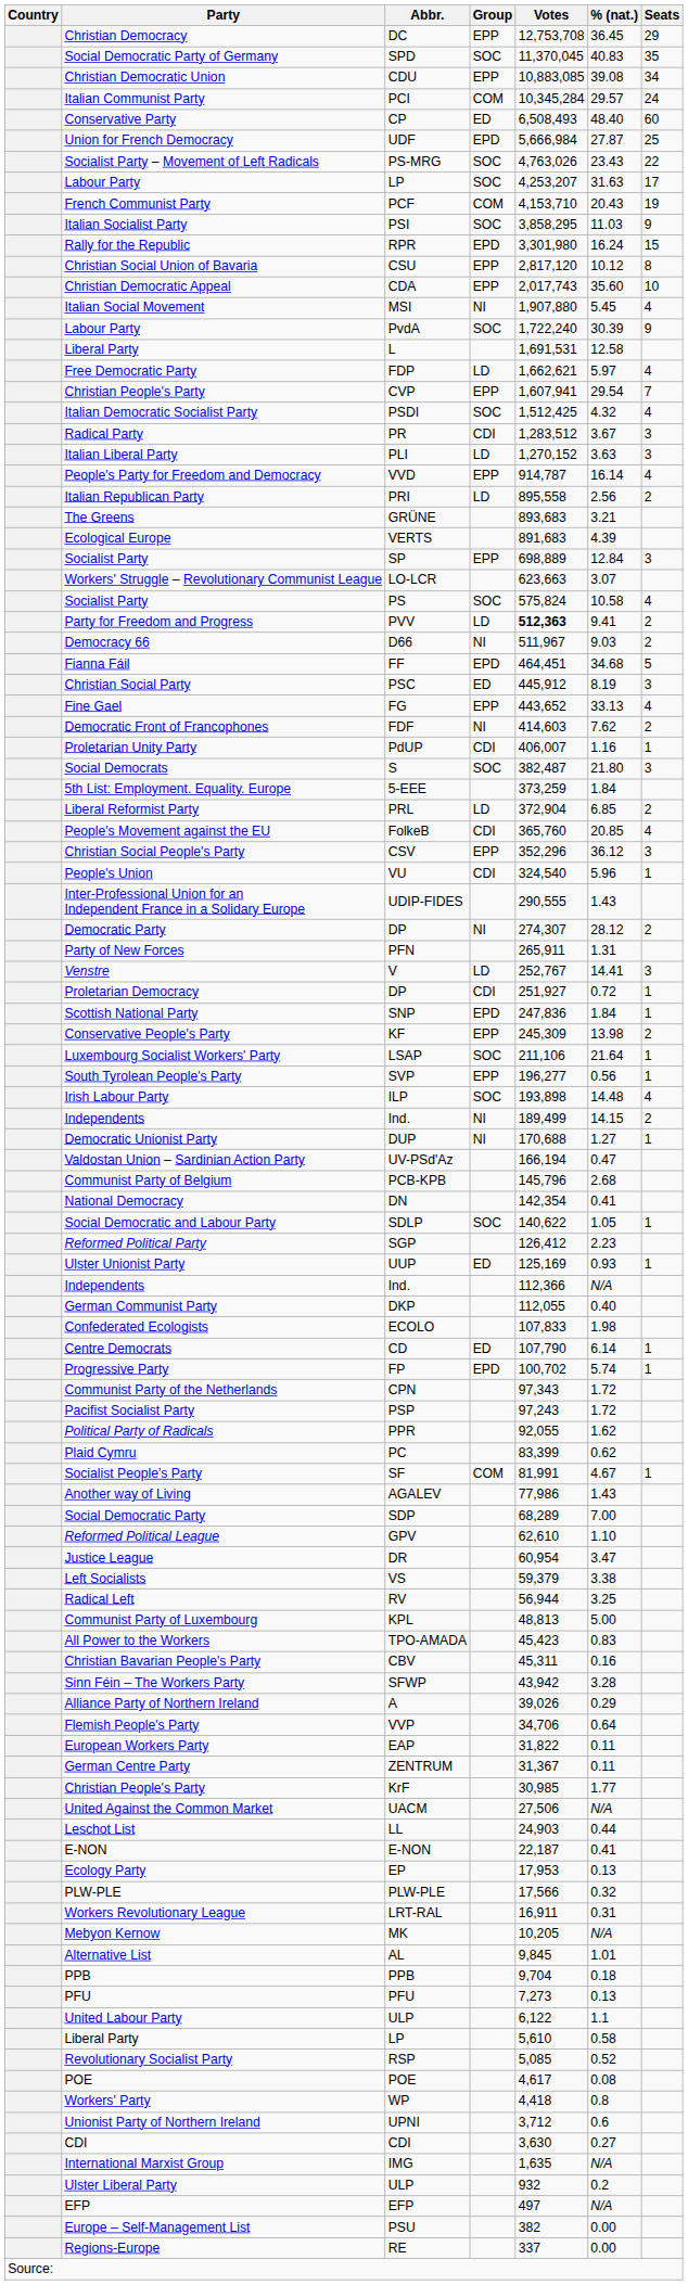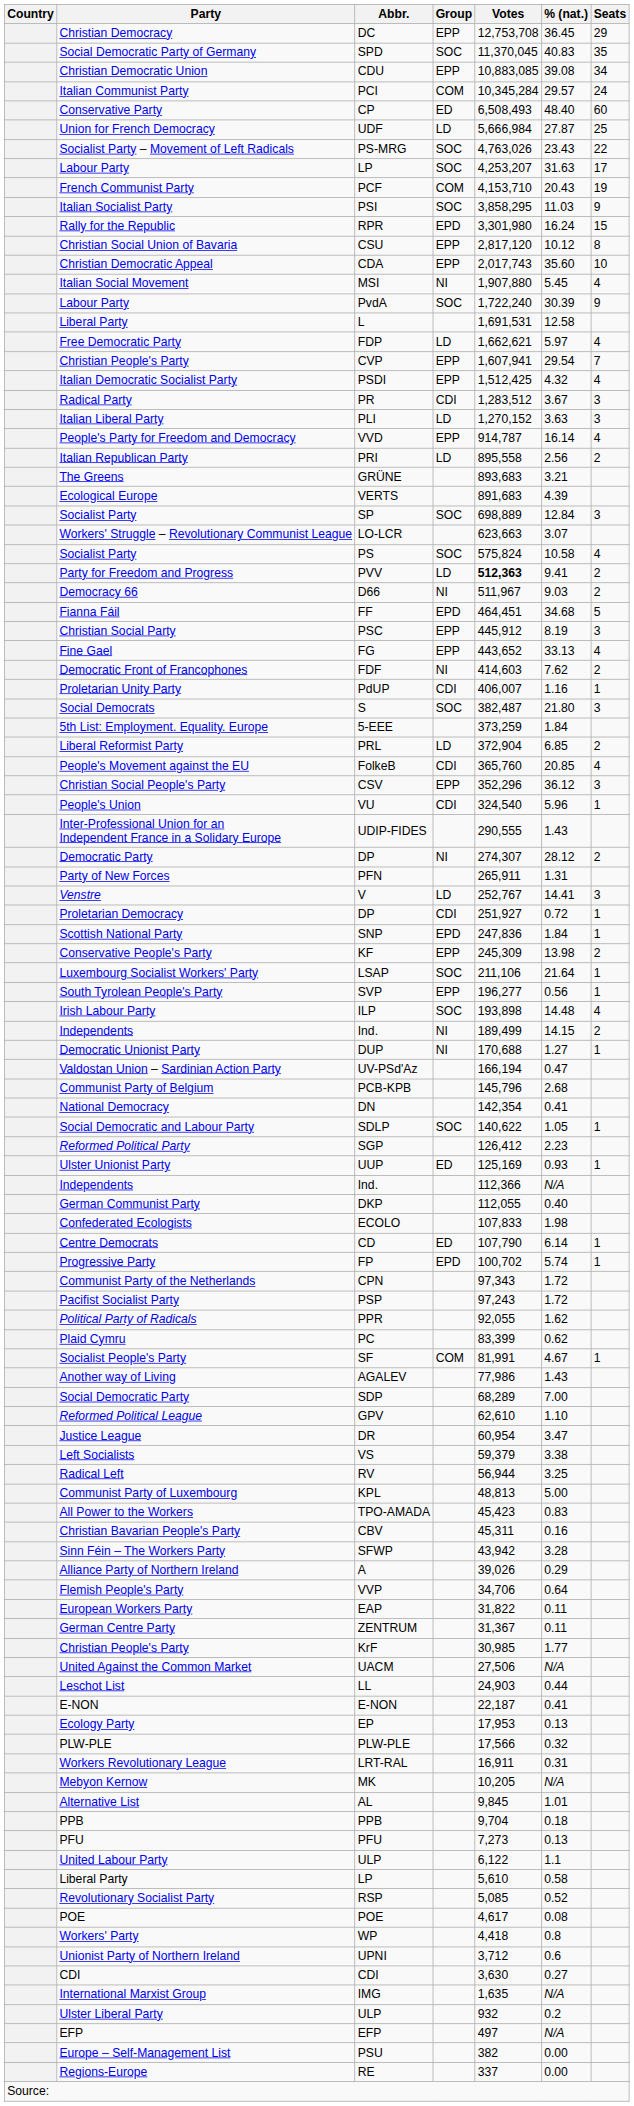UDF | Group: EPD -> LD
PSDI | Group: SOC -> EPP
SP | Group: EPP -> SOC
PSC | Group: ED -> EPP
